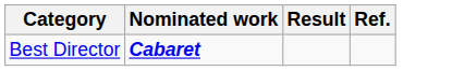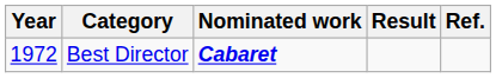+ column: Year | 1972
